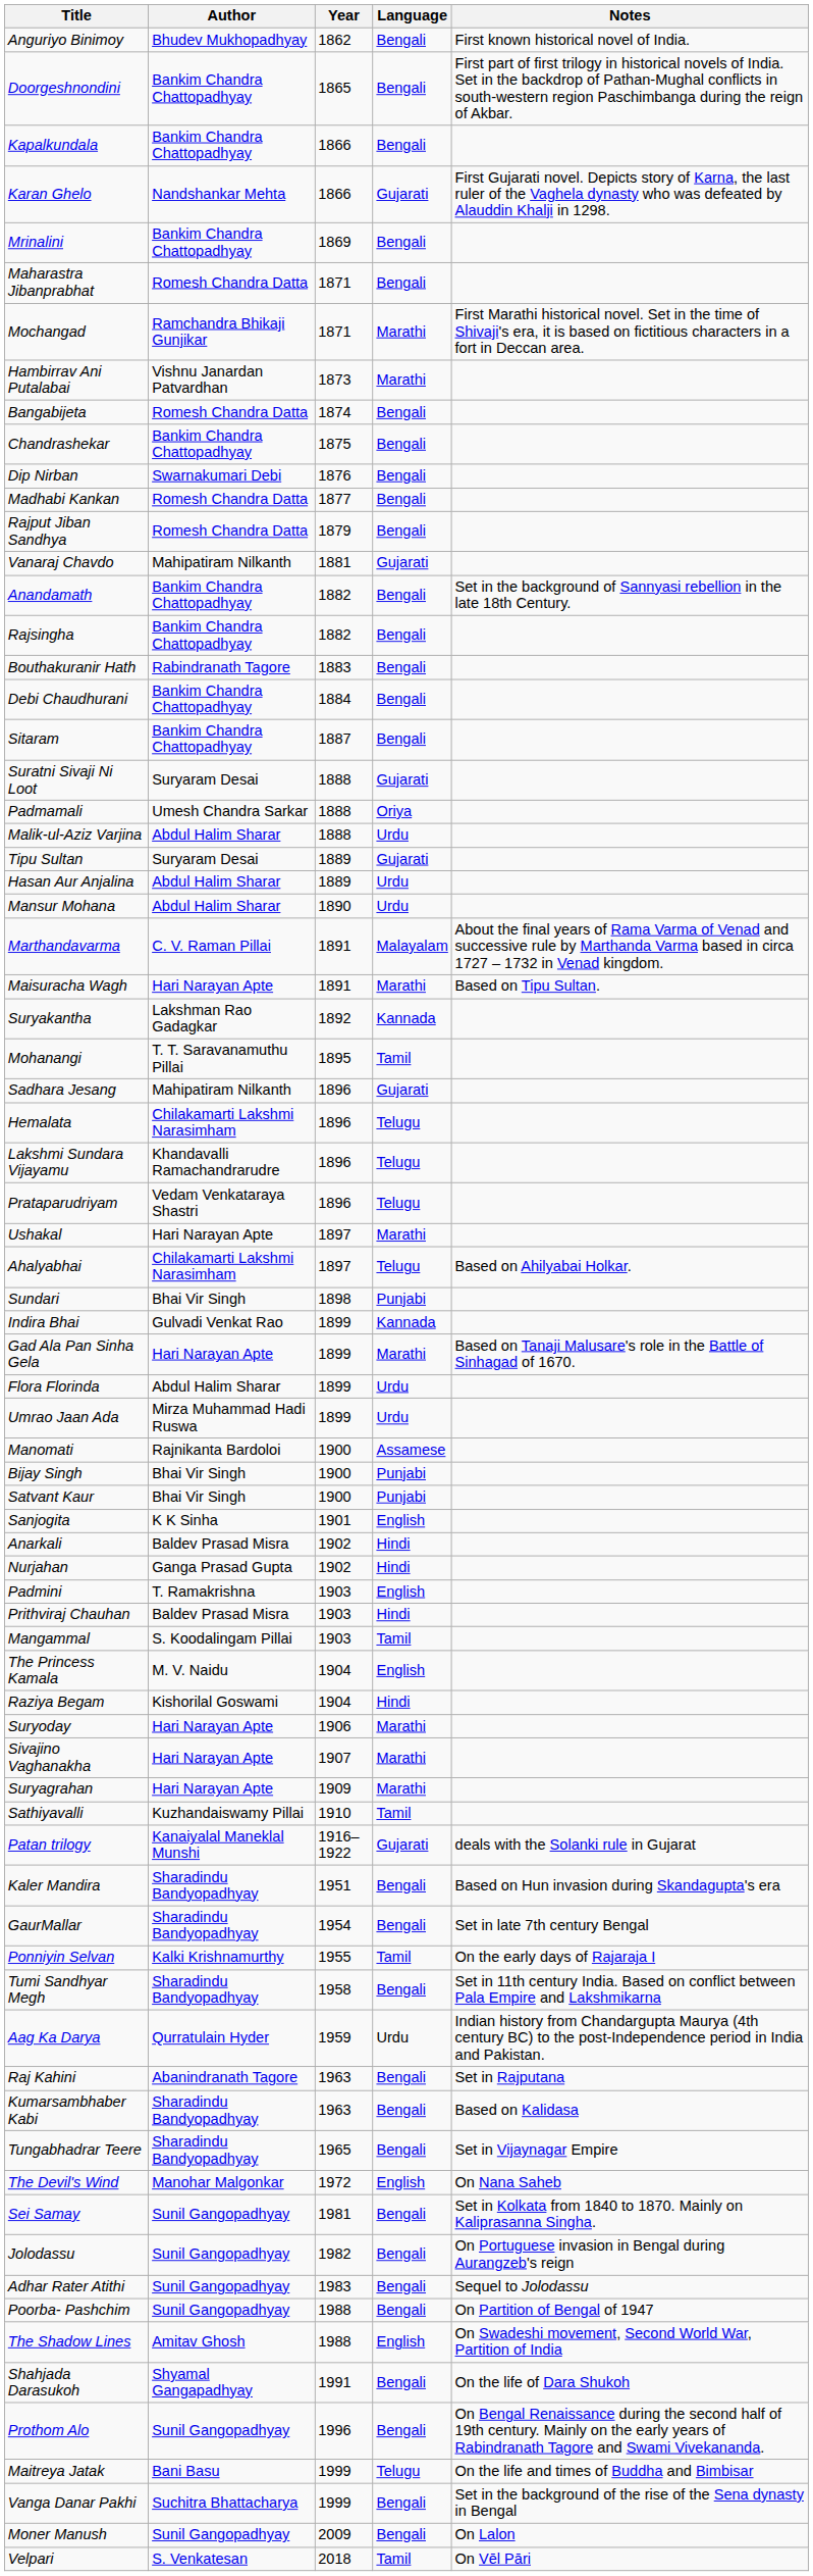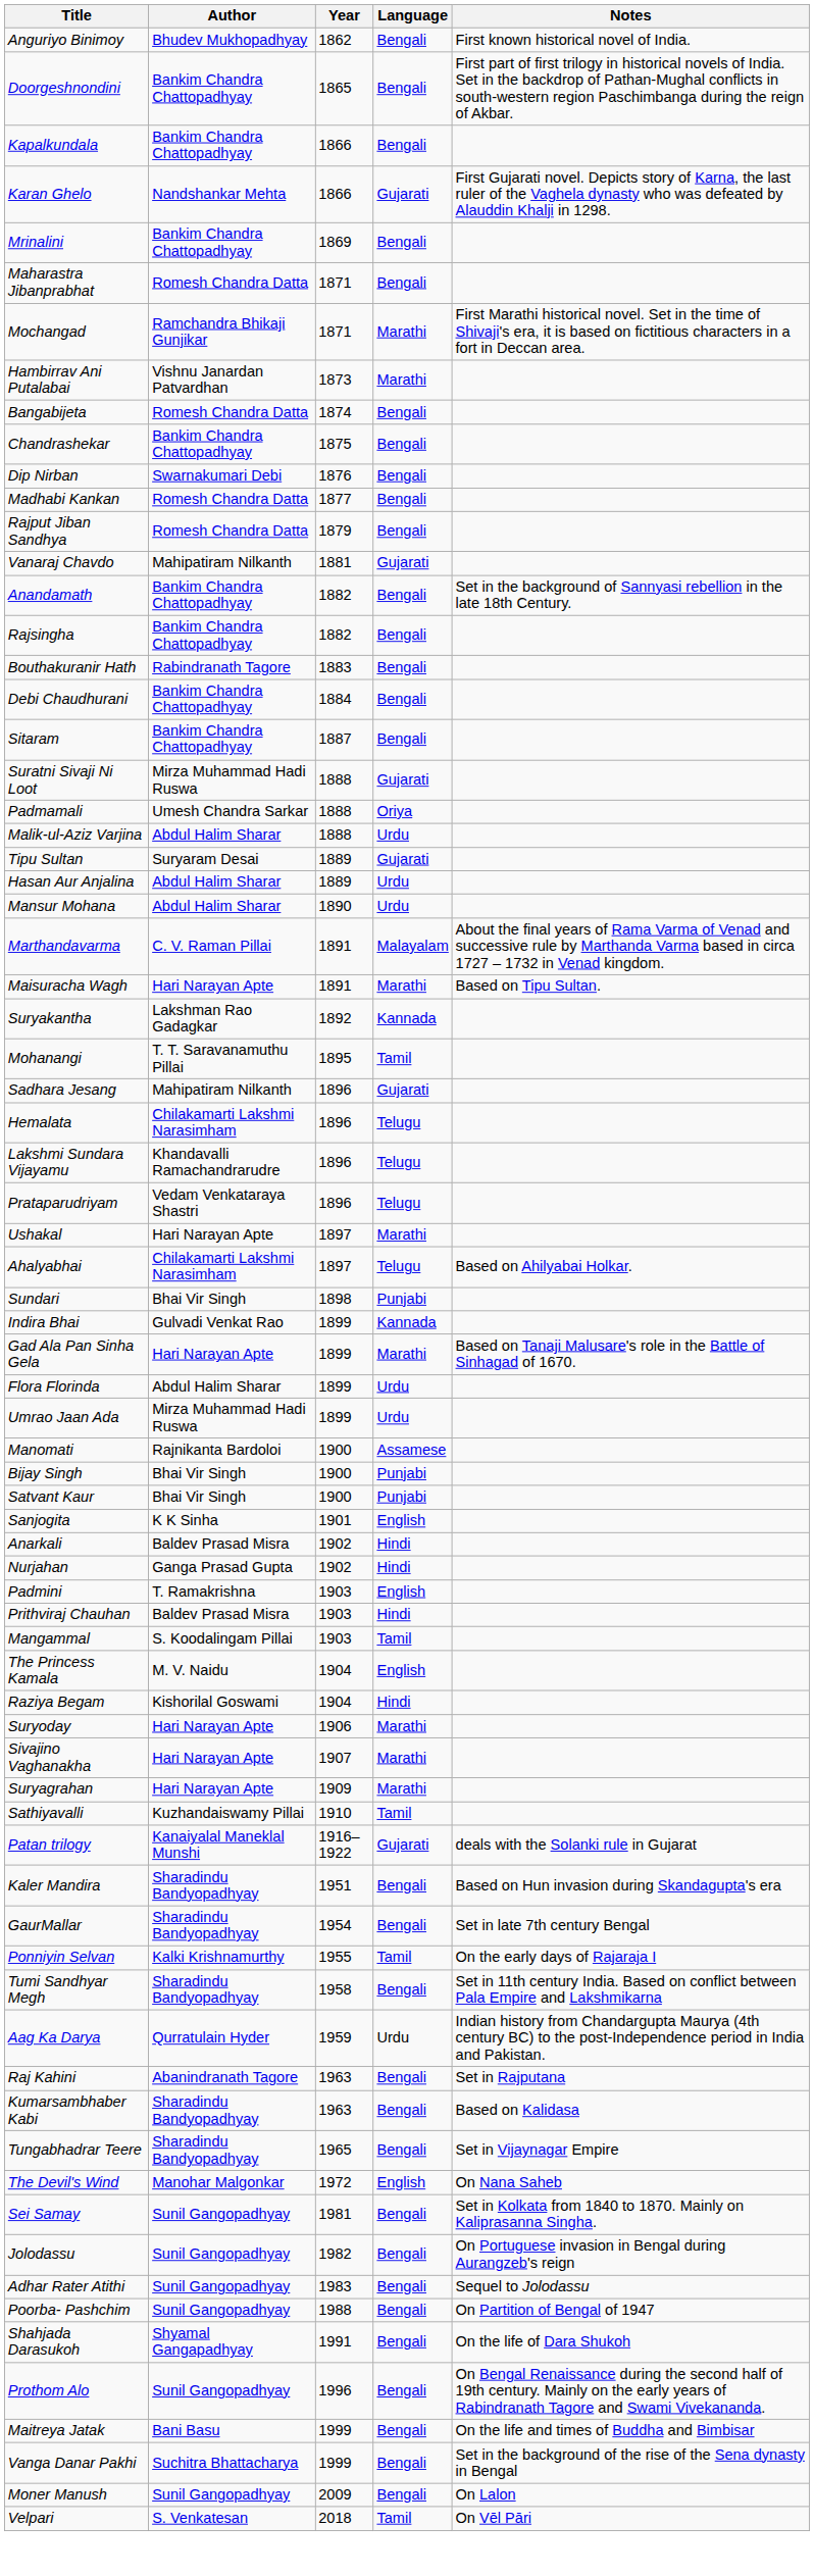Suratni Sivaji Ni Loot | Author: Suryaram Desai -> Mirza Muhammad Hadi Ruswa
- row: The Shadow Lines | Amitav Ghosh | 1988 | English | On Swadeshi movement, Second World War, Partition of India
Maitreya Jatak | Language: Telugu -> Bengali
